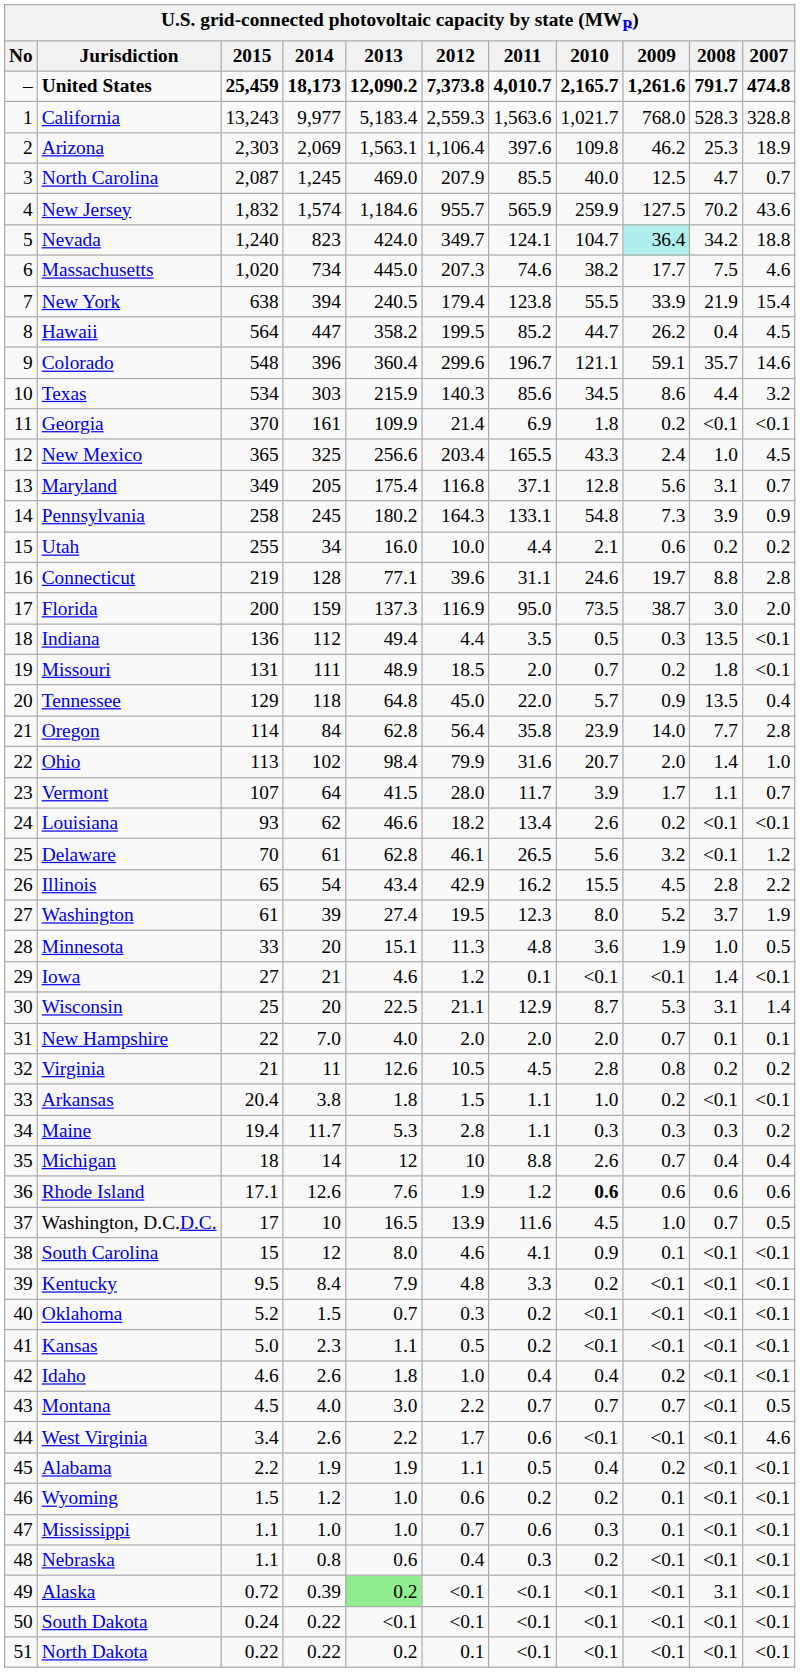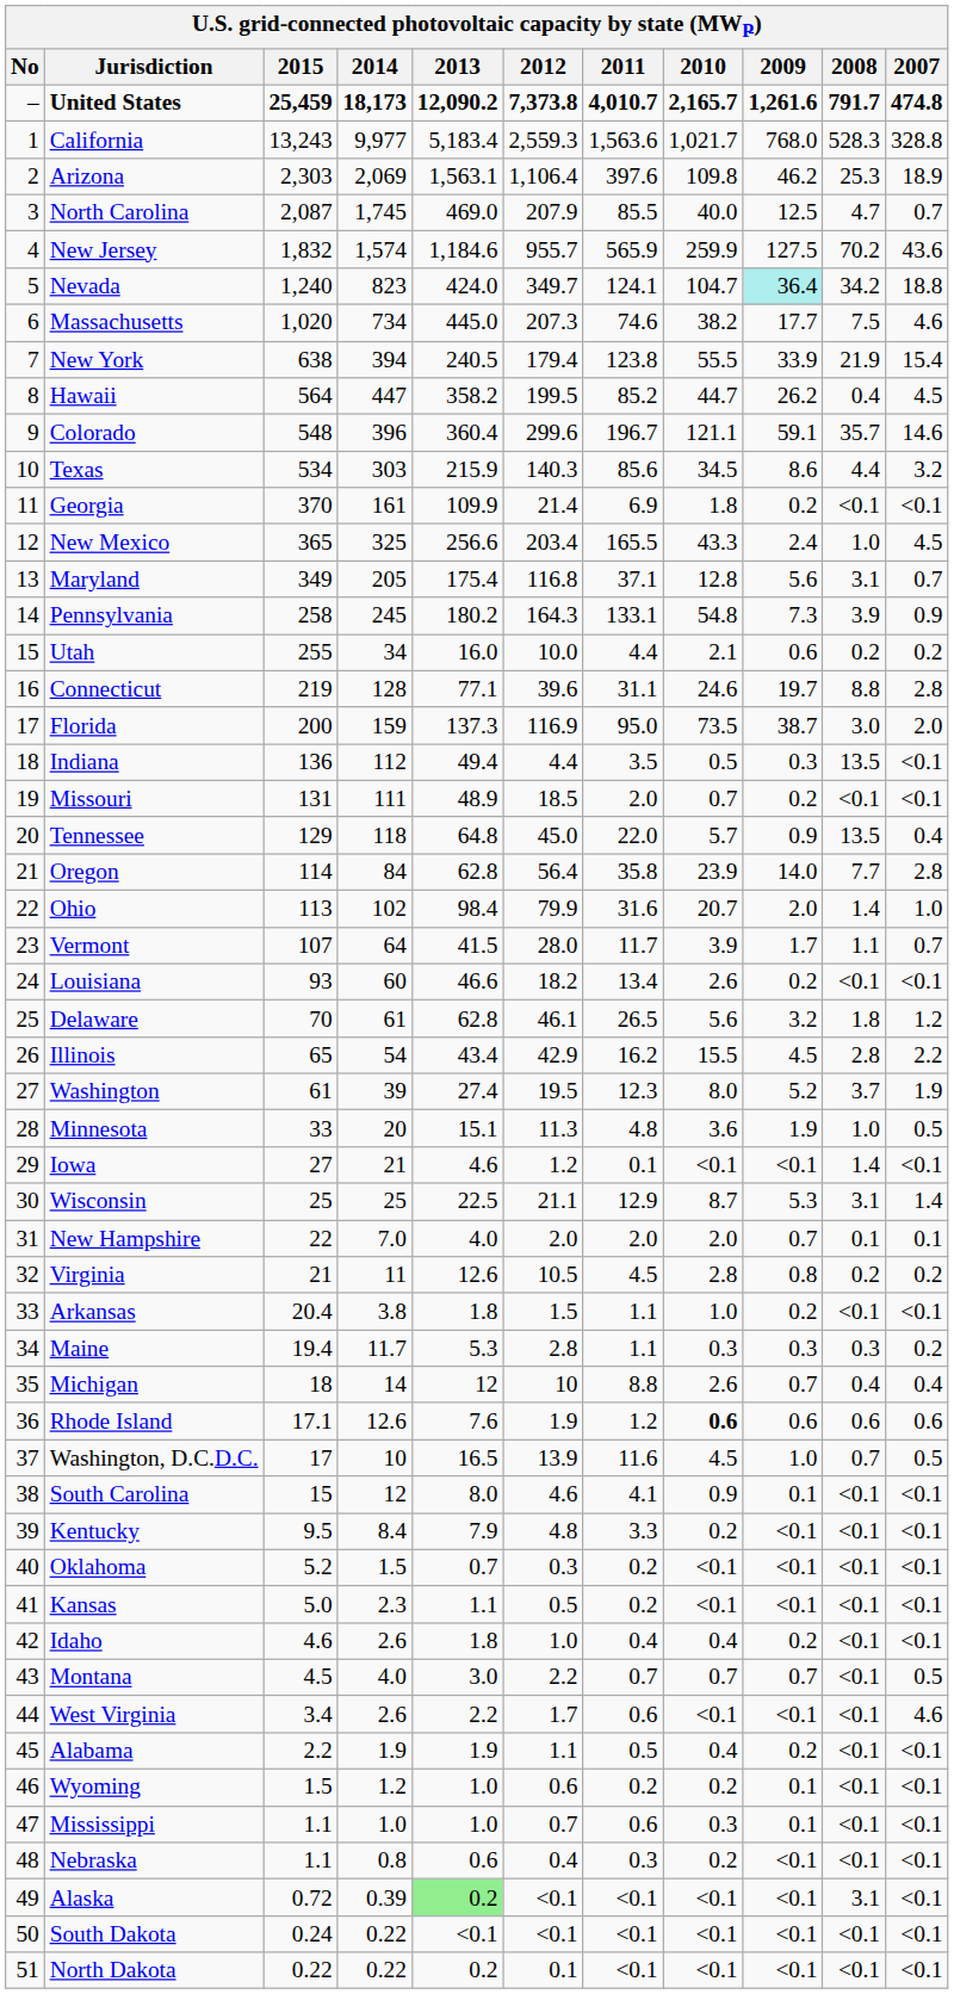North Carolina | 2014: 1,245 -> 1,745
Missouri | 2008: 1.8 -> <0.1
Louisiana | 2014: 62 -> 60
Delaware | 2008: <0.1 -> 1.8
Wisconsin | 2014: 20 -> 25
